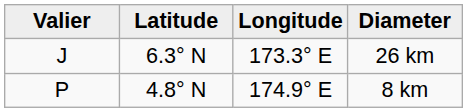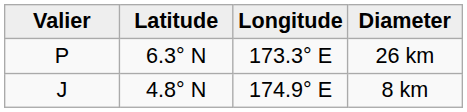26 km | Valier: J -> P
8 km | Valier: P -> J
